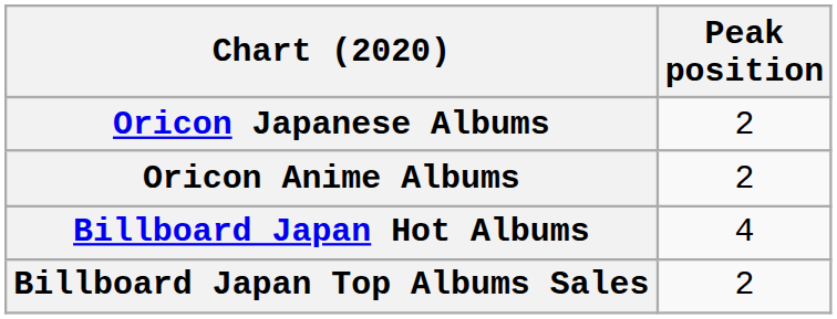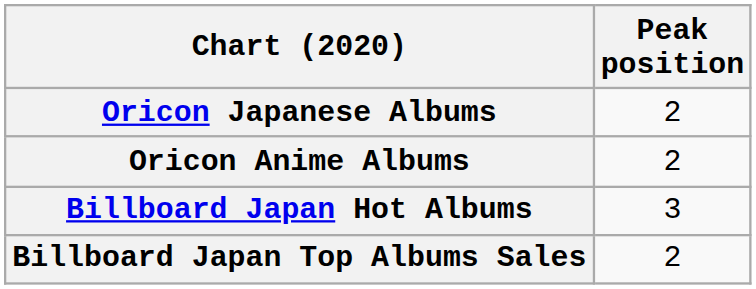Billboard Japan Hot Albums | Peak position: 4 -> 3
